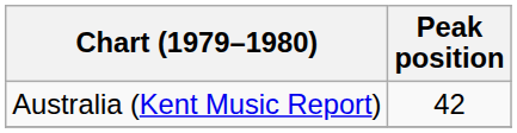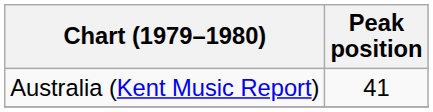Australia (Kent Music Report) | Peak position: 42 -> 41
